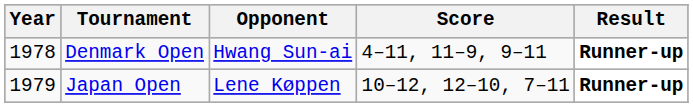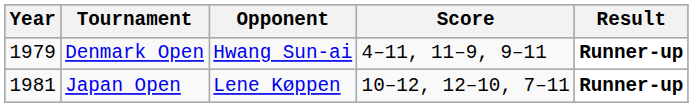Denmark Open | Year: 1978 -> 1979
Japan Open | Year: 1979 -> 1981
